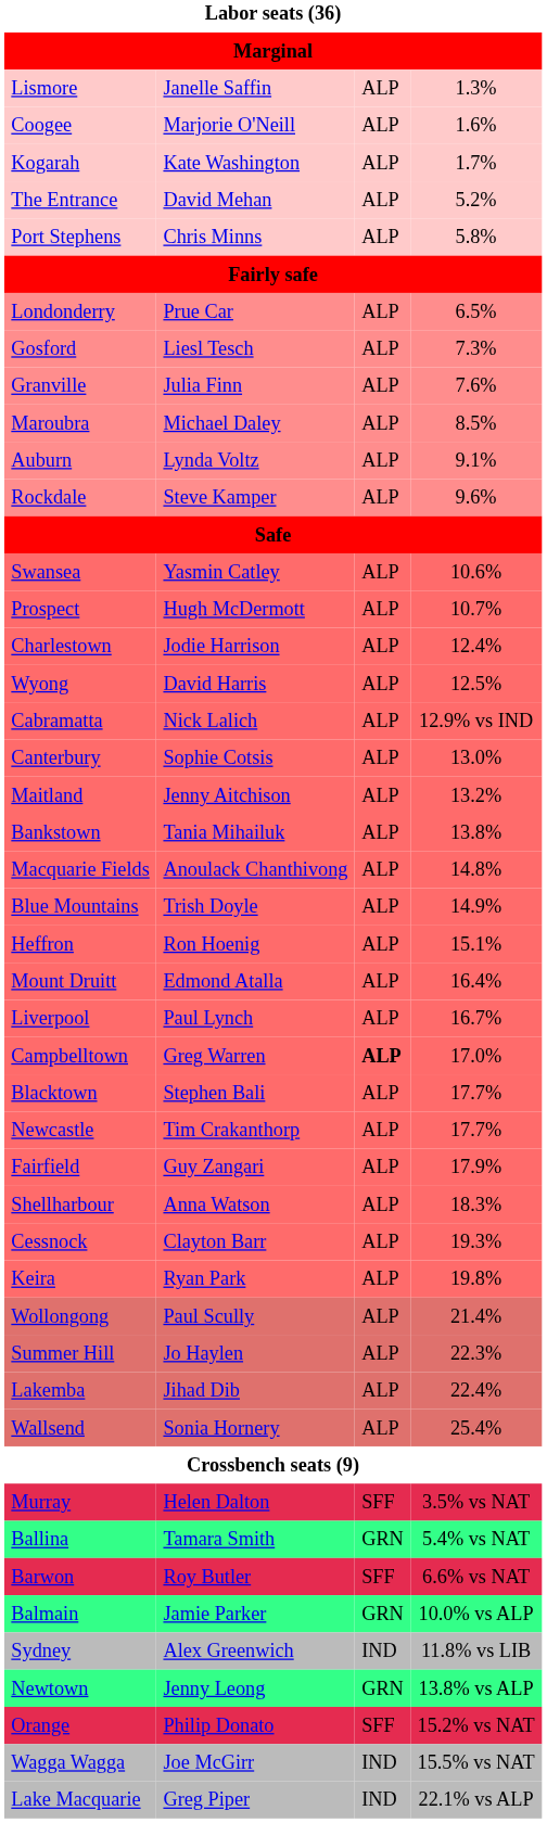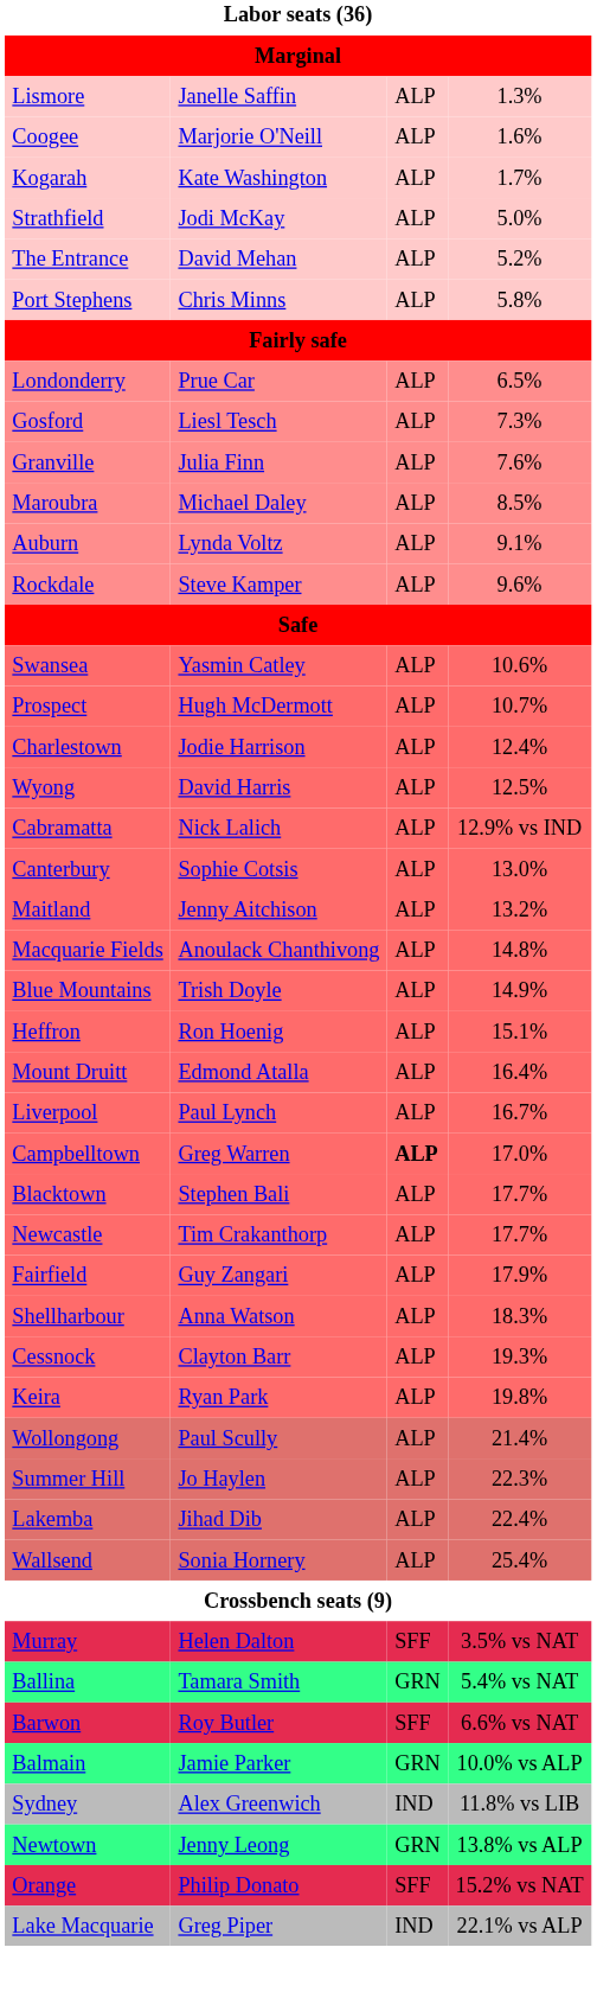+ row: Strathfield | Jodi McKay | ALP | 5.0%
- row: Bankstown | Tania Mihailuk | ALP | 13.8%
- row: Wagga Wagga | Joe McGirr | IND | 15.5% vs NAT
